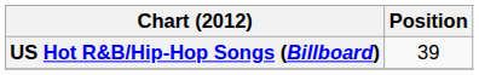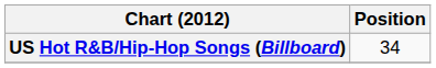US Hot R&B/Hip-Hop Songs (Billboard) | Position: 39 -> 34
